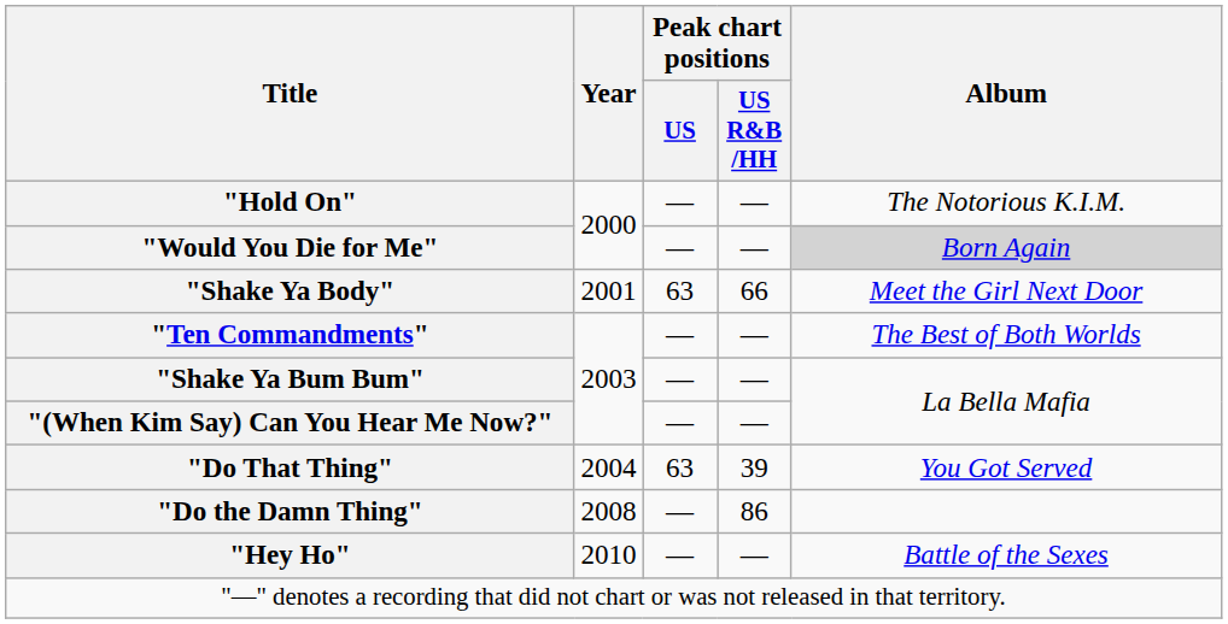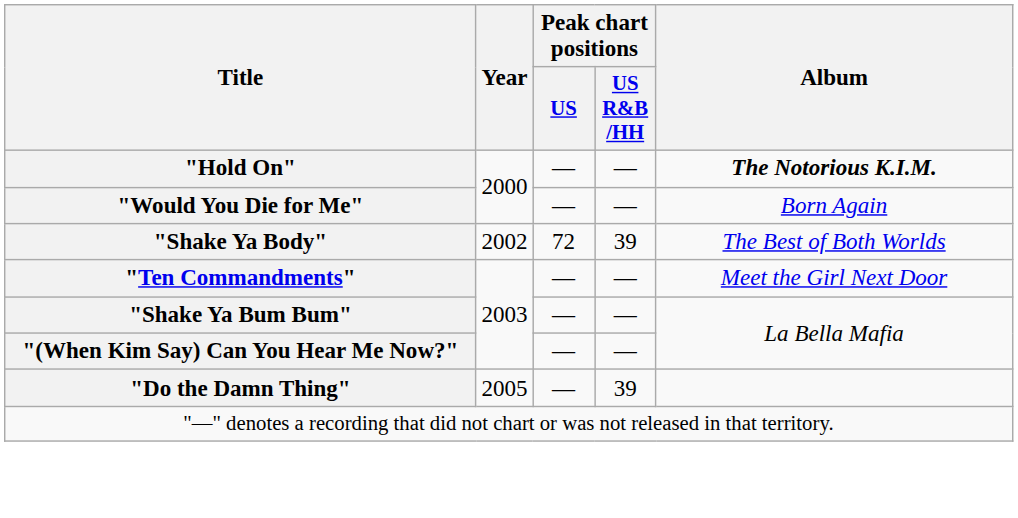"Hold On" | Album: normal -> bold
"Would You Die for Me" | Album: lightgrey background -> no background
"Shake Ya Body" | Year: 2001 -> 2002
"Shake Ya Body" | Peak chart positions / US: 63 -> 72
"Shake Ya Body" | Peak chart positions / US R&B /HH: 66 -> 39
"Shake Ya Body" | Album: Meet the Girl Next Door -> The Best of Both Worlds
"Ten Commandments" | Album: The Best of Both Worlds -> Meet the Girl Next Door
- row: "Do That Thing" | 2004 | 63 | 39 | You Got Served
"Do the Damn Thing" | Year: 2008 -> 2005
"Do the Damn Thing" | Peak chart positions / US R&B /HH: 86 -> 39
- row: "Hey Ho" | 2010 | — | — | Battle of the Sexes
